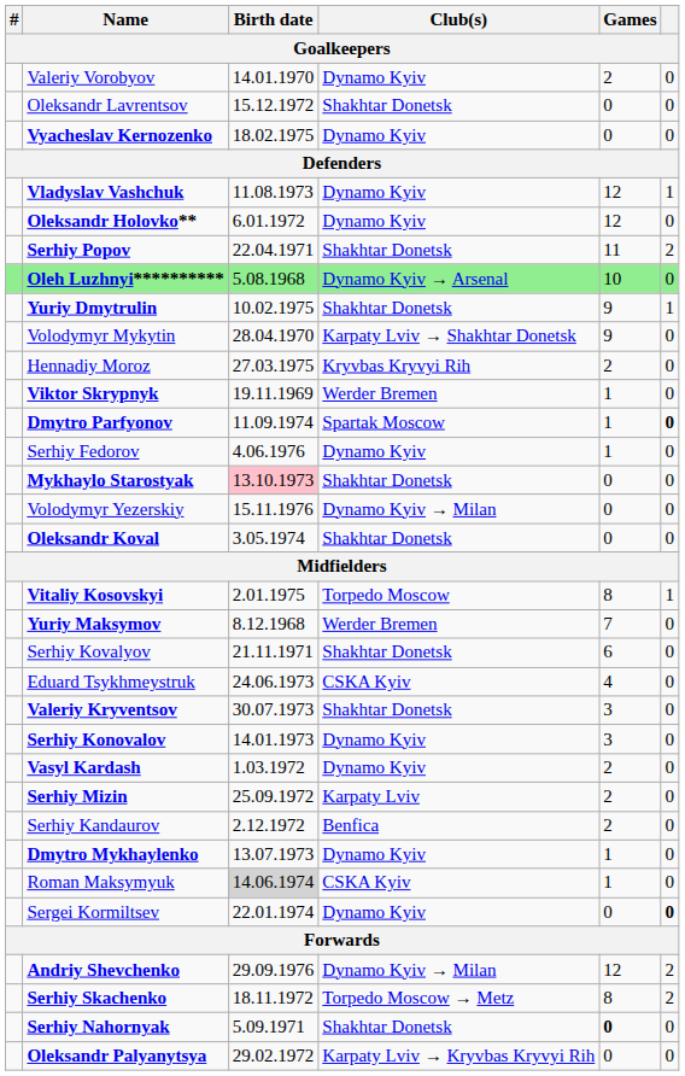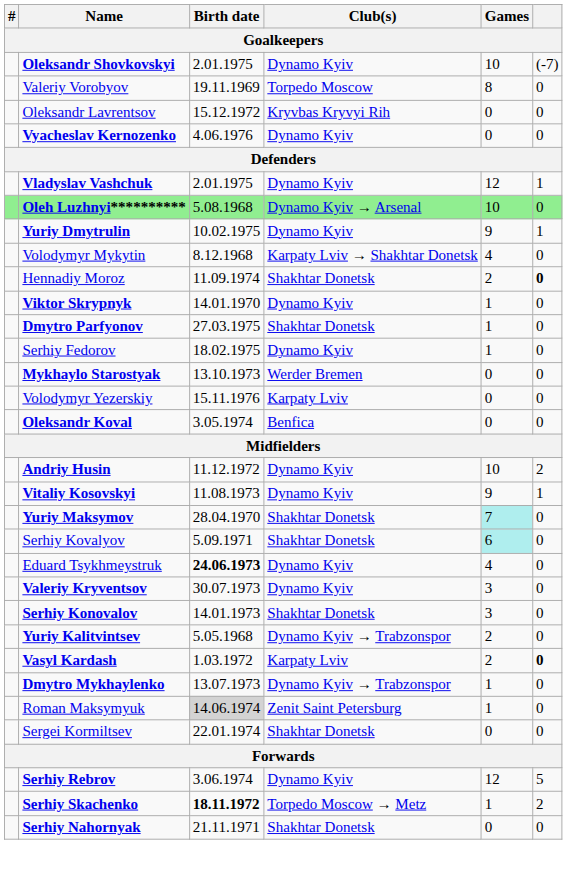+ row: Oleksandr Shovkovskyi | 2.01.1975 | Dynamo Kyiv | 10 | (-7)
Valeriy Vorobyov | Birth date: 14.01.1970 -> 19.11.1969
Valeriy Vorobyov | Club(s): Dynamo Kyiv -> Torpedo Moscow
Valeriy Vorobyov | Games: 2 -> 8
Oleksandr Lavrentsov | Club(s): Shakhtar Donetsk -> Kryvbas Kryvyi Rih
Vyacheslav Kernozenko | Birth date: 18.02.1975 -> 4.06.1976
Vladyslav Vashchuk | Birth date: 11.08.1973 -> 2.01.1975
- row: Oleksandr Holovko** | 6.01.1972 | Dynamo Kyiv | 12 | 0
- row: Serhiy Popov | 22.04.1971 | Shakhtar Donetsk | 11 | 2
Yuriy Dmytrulin | Club(s): Shakhtar Donetsk -> Dynamo Kyiv
Volodymyr Mykytin | Birth date: 28.04.1970 -> 8.12.1968
Volodymyr Mykytin | Games: 9 -> 4
Hennadiy Moroz | Birth date: 27.03.1975 -> 11.09.1974
Hennadiy Moroz | Club(s): Kryvbas Kryvyi Rih -> Shakhtar Donetsk
Hennadiy Moroz | column 6: normal -> bold
Viktor Skrypnyk | Birth date: 19.11.1969 -> 14.01.1970
Viktor Skrypnyk | Club(s): Werder Bremen -> Dynamo Kyiv
Dmytro Parfyonov | Birth date: 11.09.1974 -> 27.03.1975
Dmytro Parfyonov | Club(s): Spartak Moscow -> Shakhtar Donetsk
Dmytro Parfyonov | column 6: bold -> normal
Serhiy Fedorov | Birth date: 4.06.1976 -> 18.02.1975
Mykhaylo Starostyak | Birth date: pink background -> no background
Mykhaylo Starostyak | Club(s): Shakhtar Donetsk -> Werder Bremen
Volodymyr Yezerskiy | Club(s): Dynamo Kyiv → Milan -> Karpaty Lviv
Oleksandr Koval | Club(s): Shakhtar Donetsk -> Benfica
+ row: Andriy Husin | 11.12.1972 | Dynamo Kyiv | 10 | 2
Vitaliy Kosovskyi | Birth date: 2.01.1975 -> 11.08.1973
Vitaliy Kosovskyi | Club(s): Torpedo Moscow -> Dynamo Kyiv
Vitaliy Kosovskyi | Games: 8 -> 9
Yuriy Maksymov | Birth date: 8.12.1968 -> 28.04.1970
Yuriy Maksymov | Club(s): Werder Bremen -> Shakhtar Donetsk
Yuriy Maksymov | Games: no background -> paleturquoise background
Serhiy Kovalyov | Birth date: 21.11.1971 -> 5.09.1971
Serhiy Kovalyov | Games: no background -> paleturquoise background
Eduard Tsykhmeystruk | Birth date: normal -> bold
Eduard Tsykhmeystruk | Club(s): CSKA Kyiv -> Dynamo Kyiv
Valeriy Kryventsov | Club(s): Shakhtar Donetsk -> Dynamo Kyiv
Serhiy Konovalov | Club(s): Dynamo Kyiv -> Shakhtar Donetsk
+ row: Yuriy Kalitvintsev | 5.05.1968 | Dynamo Kyiv → Trabzonspor | 2 | 0
Vasyl Kardash | Club(s): Dynamo Kyiv -> Karpaty Lviv
Vasyl Kardash | column 6: normal -> bold
- row: Serhiy Mizin | 25.09.1972 | Karpaty Lviv | 2 | 0
- row: Serhiy Kandaurov | 2.12.1972 | Benfica | 2 | 0
Dmytro Mykhaylenko | Club(s): Dynamo Kyiv -> Dynamo Kyiv → Trabzonspor
Roman Maksymyuk | Club(s): CSKA Kyiv -> Zenit Saint Petersburg
Sergei Kormiltsev | Club(s): Dynamo Kyiv -> Shakhtar Donetsk
Sergei Kormiltsev | column 6: bold -> normal
+ row: Serhiy Rebrov | 3.06.1974 | Dynamo Kyiv | 12 | 5
- row: Andriy Shevchenko | 29.09.1976 | Dynamo Kyiv → Milan | 12 | 2
Serhiy Skachenko | Birth date: normal -> bold
Serhiy Skachenko | Games: 8 -> 1
Serhiy Nahornyak | Birth date: 5.09.1971 -> 21.11.1971
Serhiy Nahornyak | Games: bold -> normal
- row: Oleksandr Palyanytsya | 29.02.1972 | Karpaty Lviv → Kryvbas Kryvyi Rih | 0 | 0
